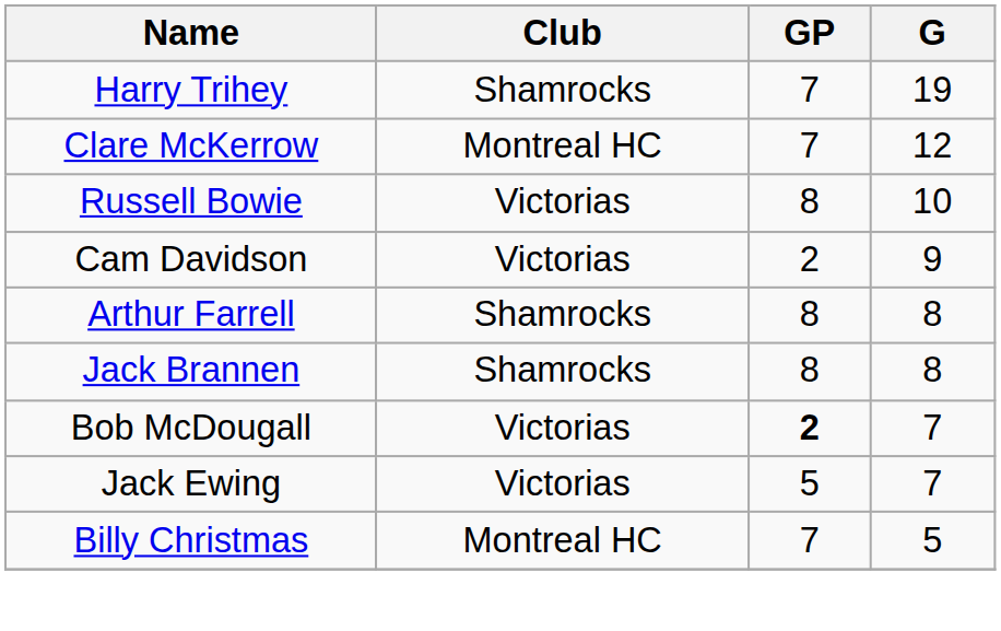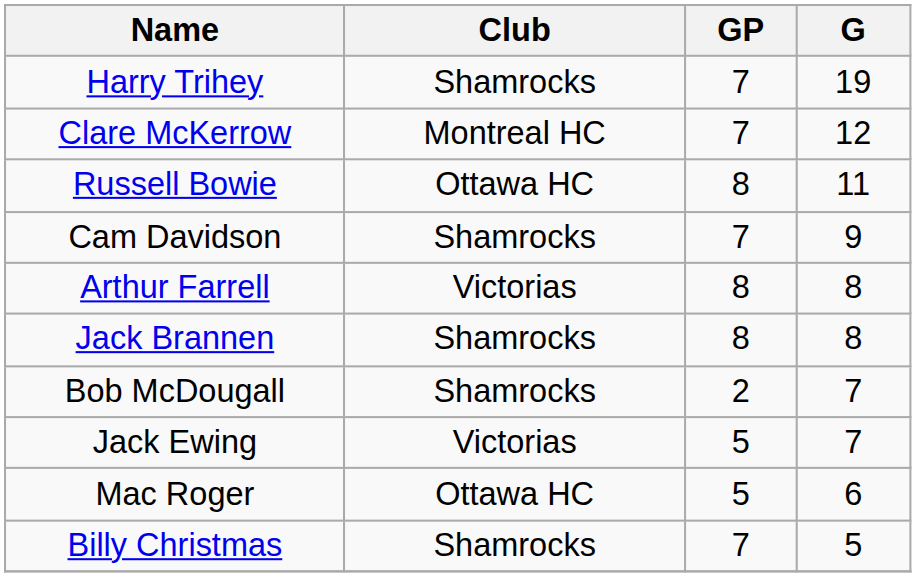Russell Bowie | Club: Victorias -> Ottawa HC
Russell Bowie | G: 10 -> 11
Cam Davidson | Club: Victorias -> Shamrocks
Cam Davidson | GP: 2 -> 7
Arthur Farrell | Club: Shamrocks -> Victorias
Bob McDougall | Club: Victorias -> Shamrocks
Bob McDougall | GP: bold -> normal
+ row: Mac Roger | Ottawa HC | 5 | 6
Billy Christmas | Club: Montreal HC -> Shamrocks
